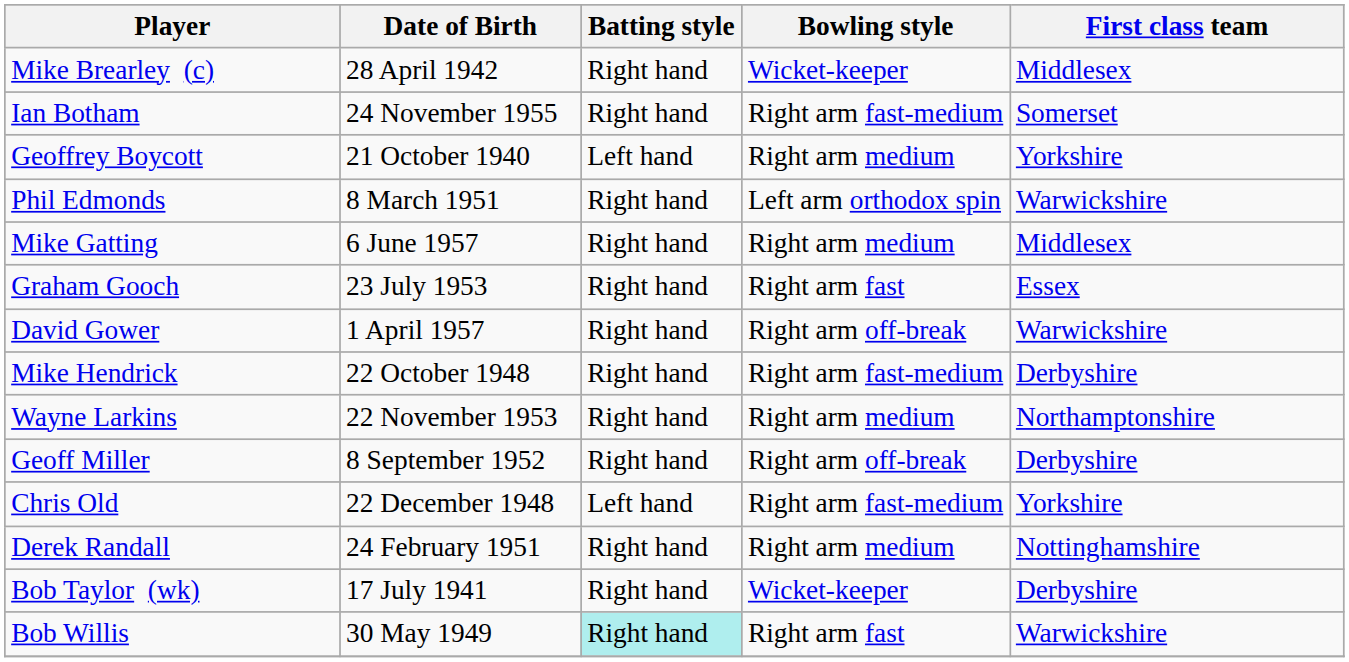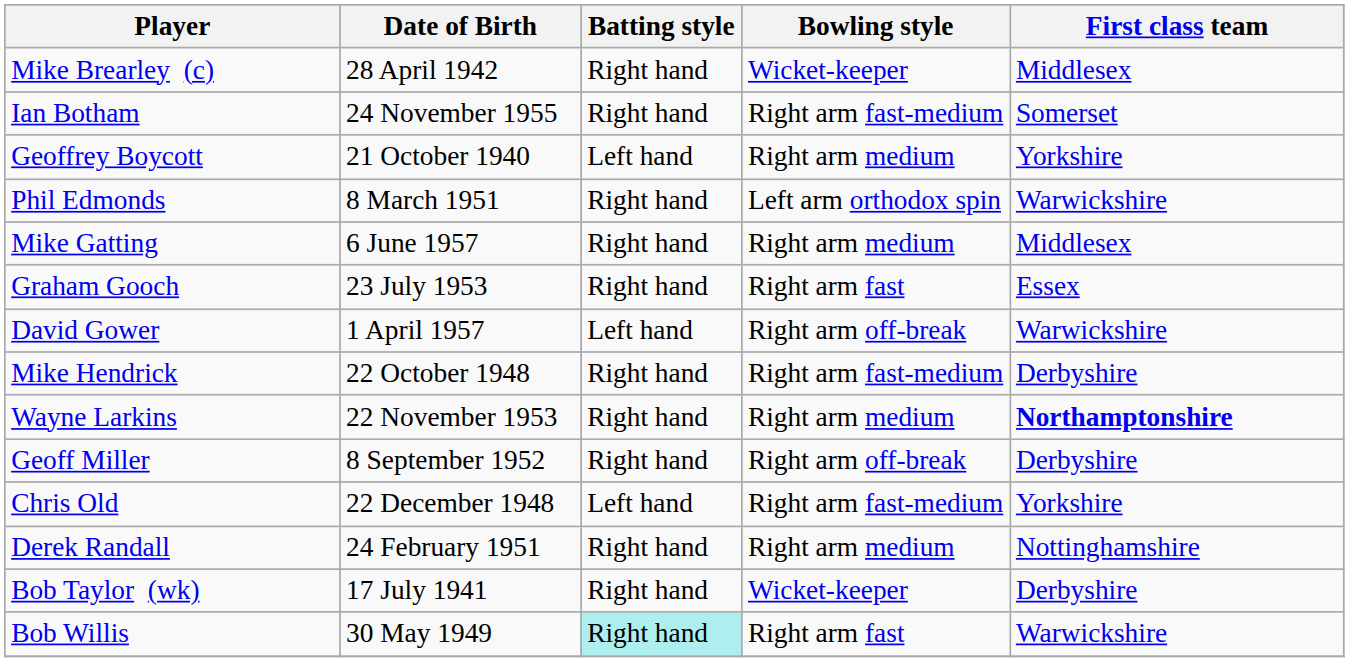David Gower | Batting style: Right hand -> Left hand
Wayne Larkins | First class team: normal -> bold
